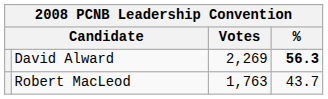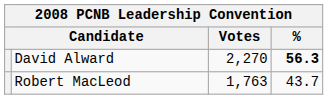David Alward | Votes: 2,269 -> 2,270
